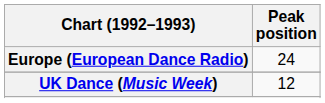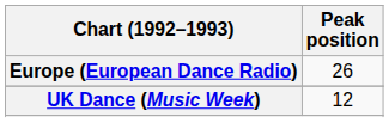Europe (European Dance Radio) | Peak position: 24 -> 26
